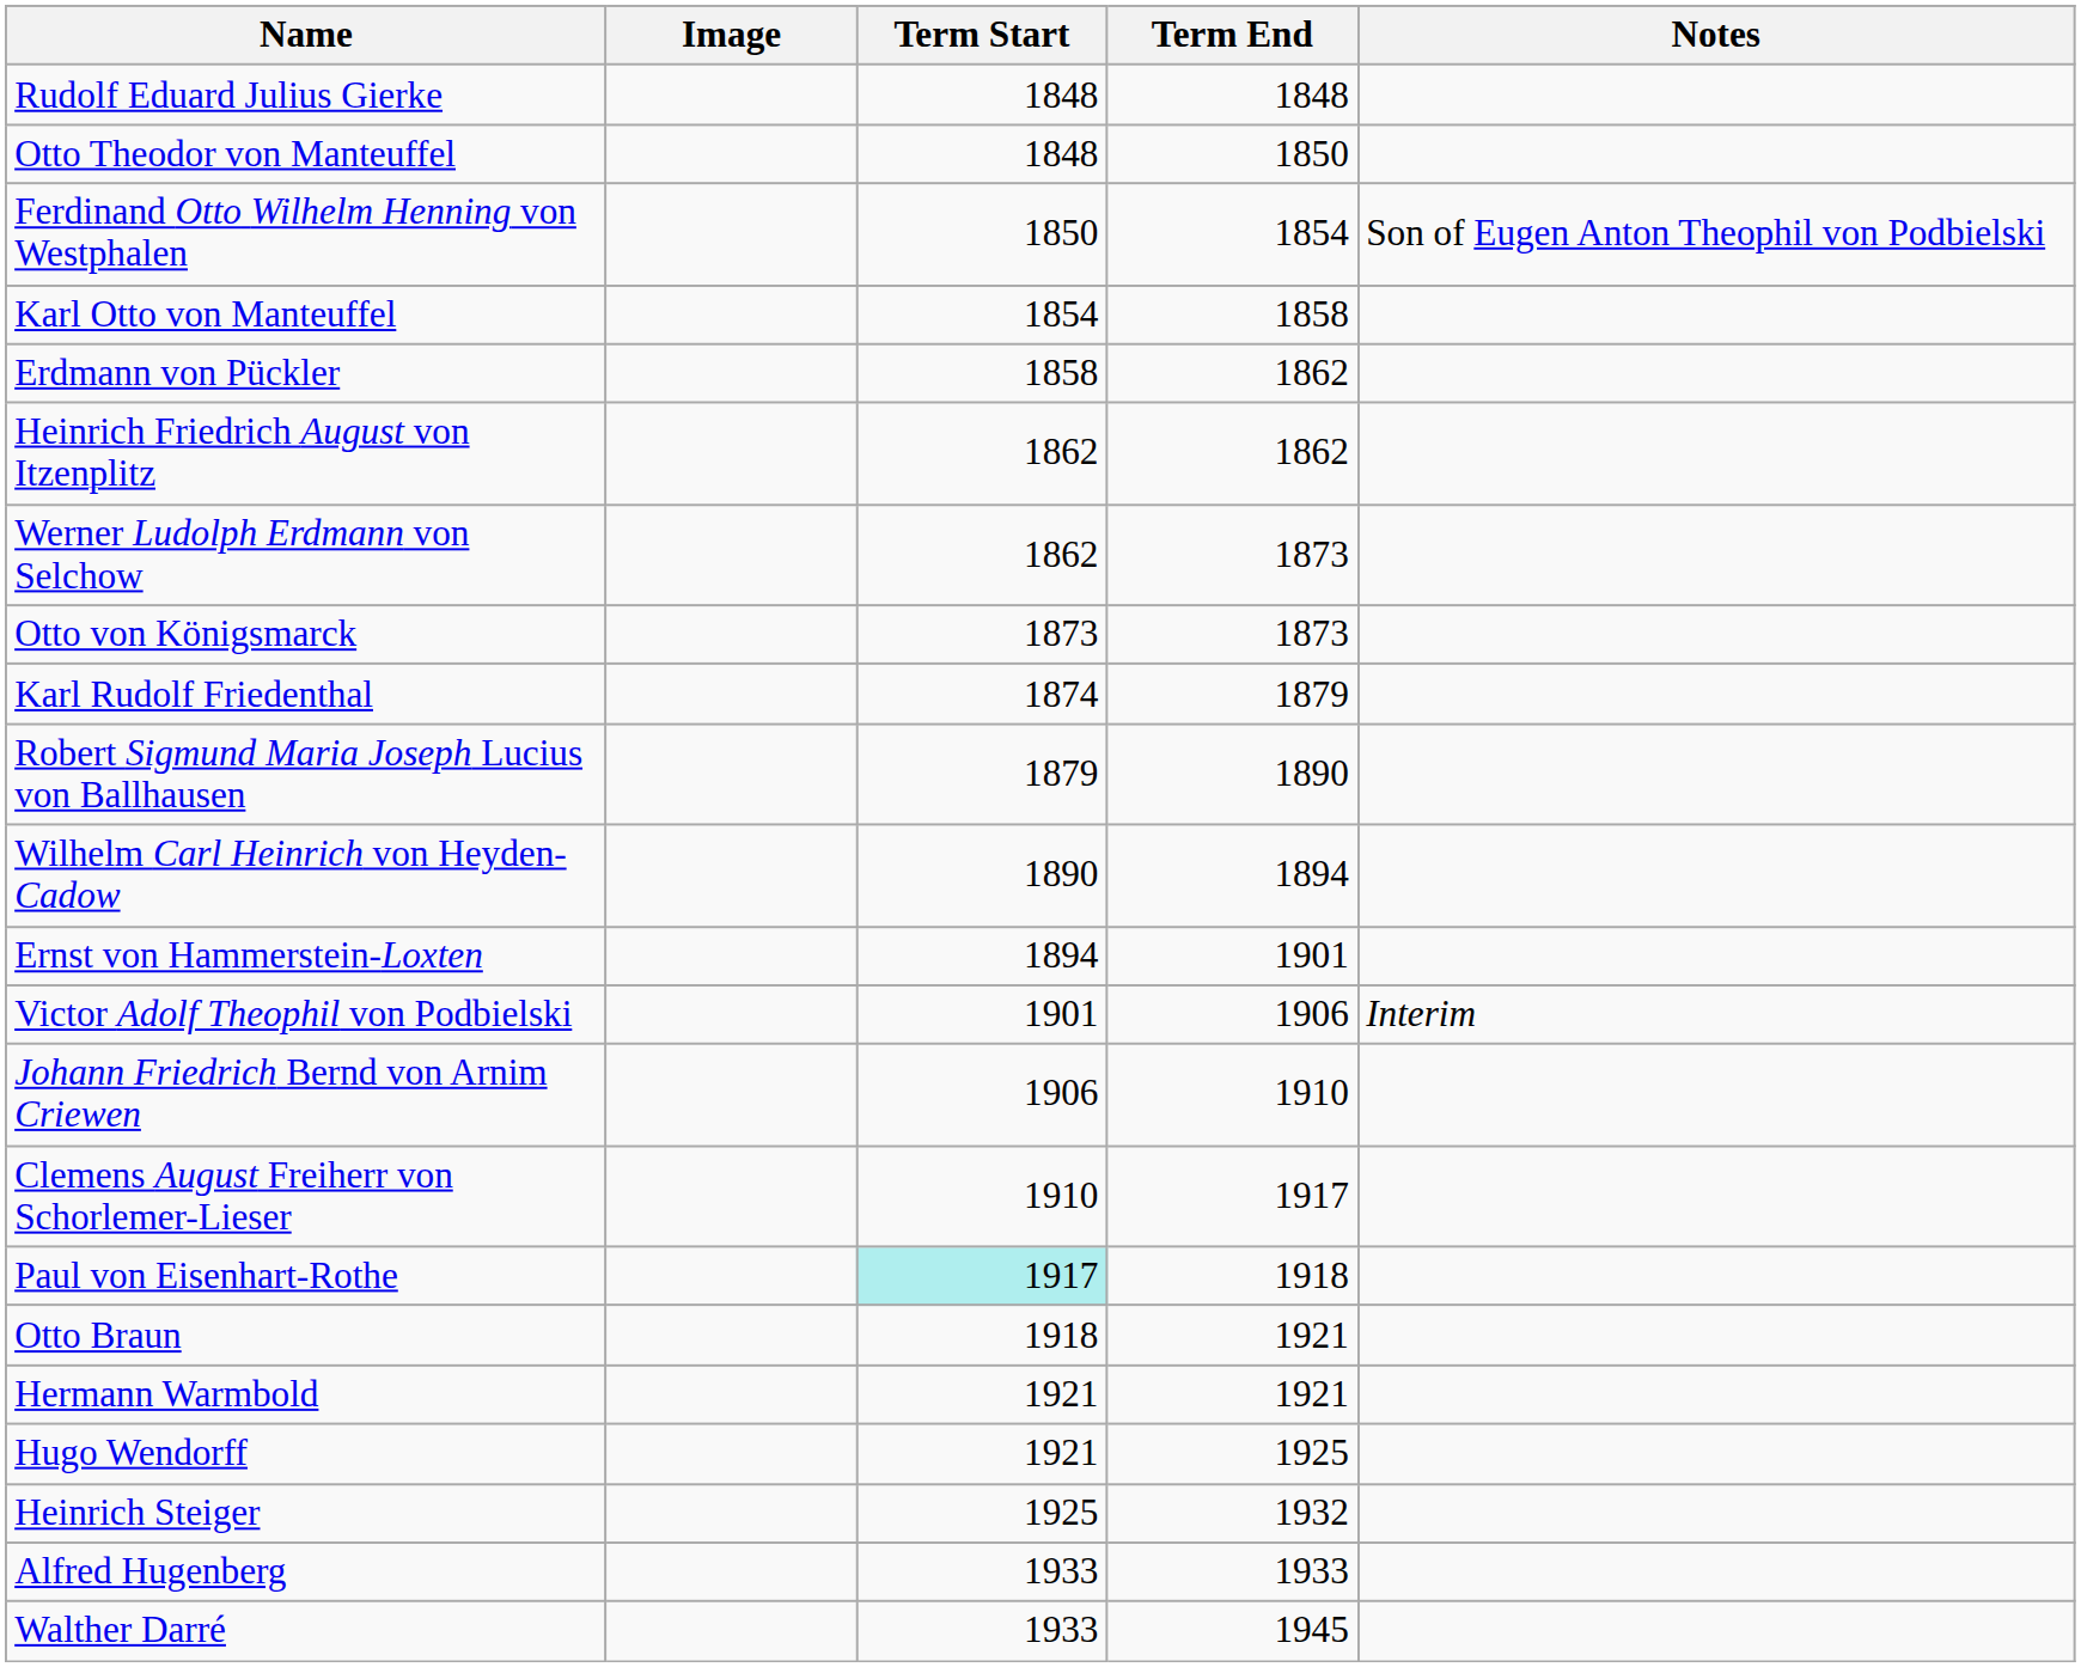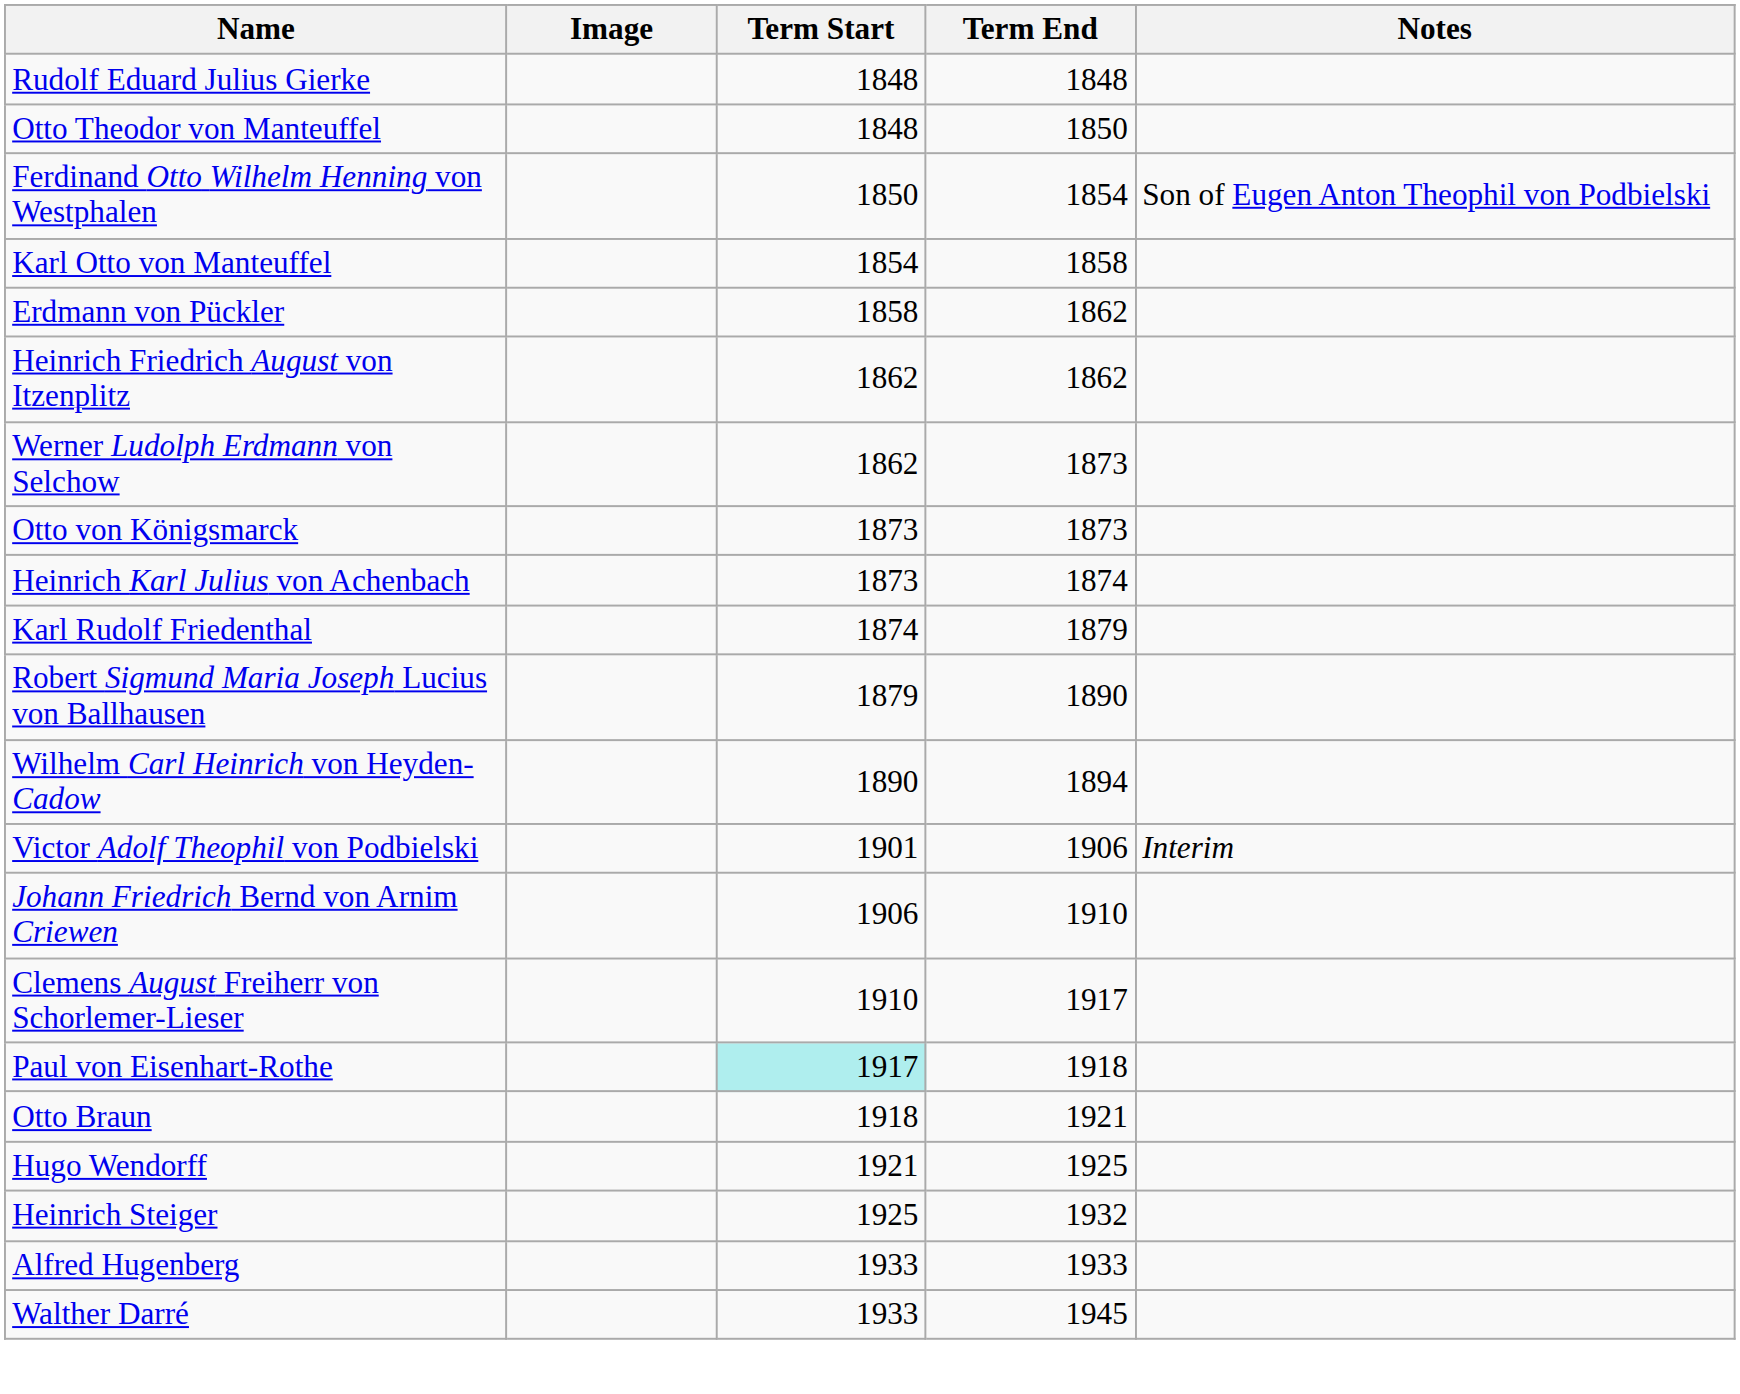+ row: Heinrich Karl Julius von Achenbach | 1873 | 1874
- row: Ernst von Hammerstein-Loxten | 1894 | 1901
- row: Hermann Warmbold | 1921 | 1921
